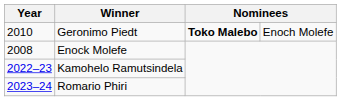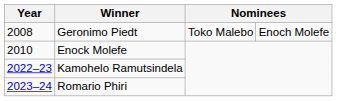Geronimo Piedt | Year: 2010 -> 2008
Geronimo Piedt | column 3: bold -> normal
Enock Molefe | Year: 2008 -> 2010
